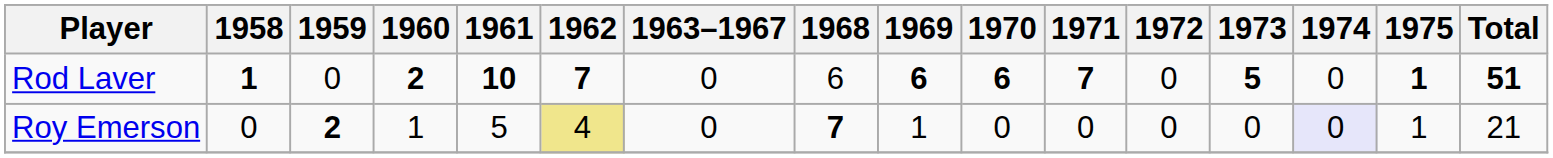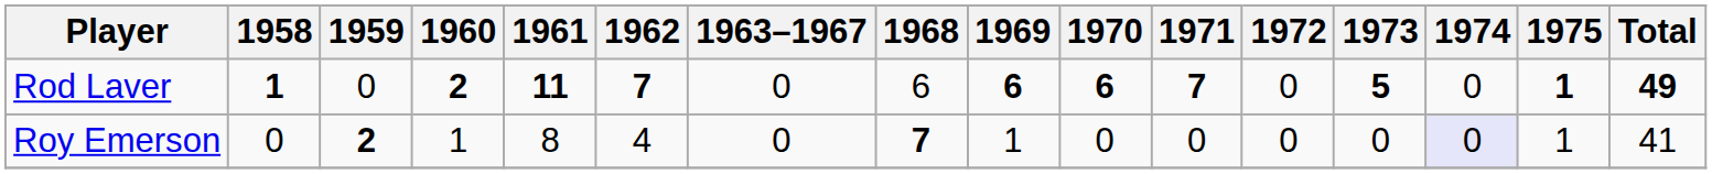Rod Laver | 1961: 10 -> 11
Rod Laver | Total: 51 -> 49
Roy Emerson | 1961: 5 -> 8
Roy Emerson | 1962: khaki background -> no background
Roy Emerson | Total: 21 -> 41
